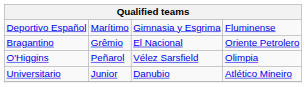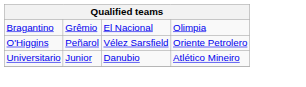- row: Deportivo Español | Marítimo | Gimnasia y Esgrima | Fluminense
Bragantino | column 4: Oriente Petrolero -> Olimpia
O'Higgins | column 4: Olimpia -> Oriente Petrolero
